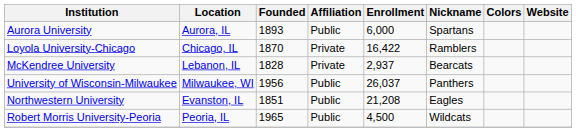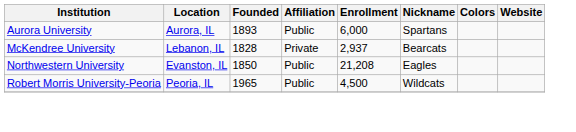- row: Loyola University-Chicago | Chicago, IL | 1870 | Private | 16,422 | Ramblers
- row: University of Wisconsin-Milwaukee | Milwaukee, WI | 1956 | Public | 26,037 | Panthers
Northwestern University | Founded: 1851 -> 1850
